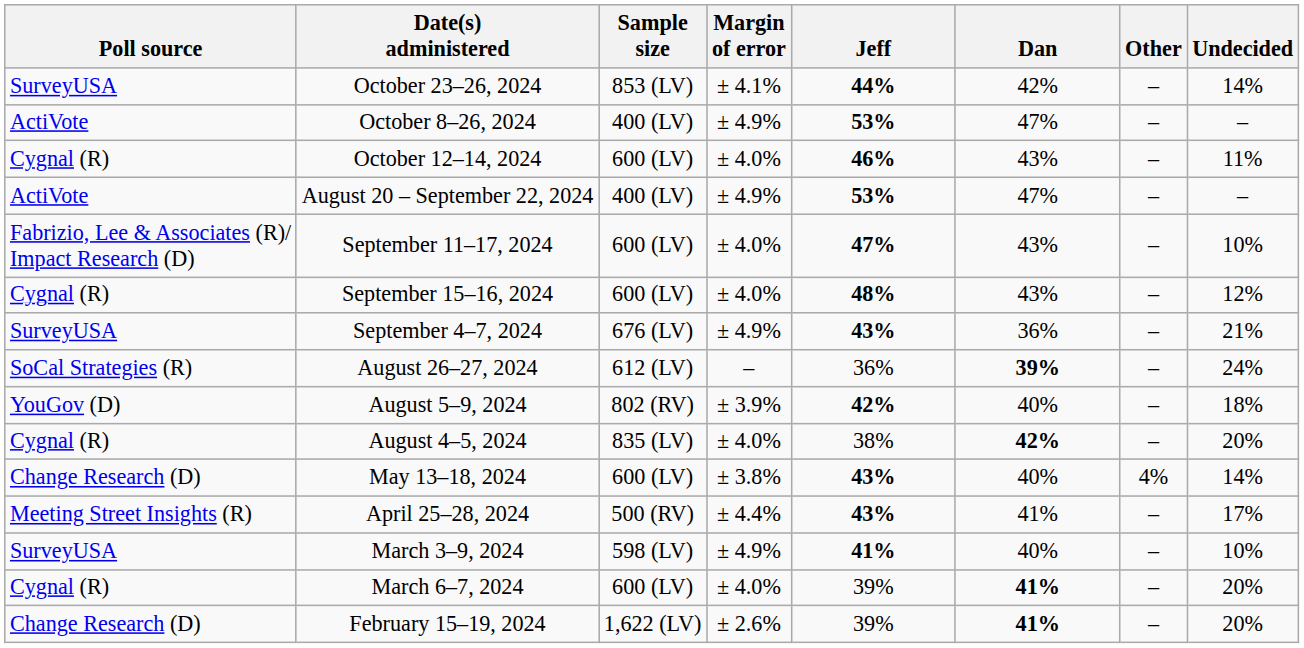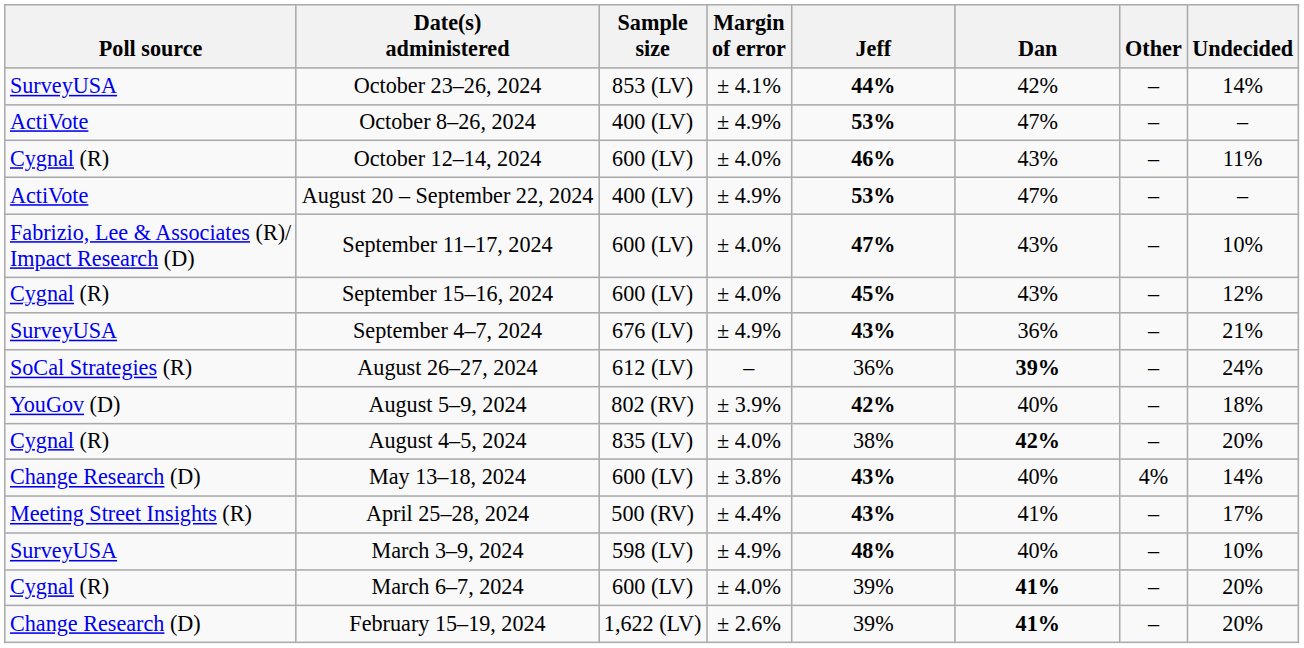September 15–16, 2024 | Jeff: 48% -> 45%
March 3–9, 2024 | Jeff: 41% -> 48%
